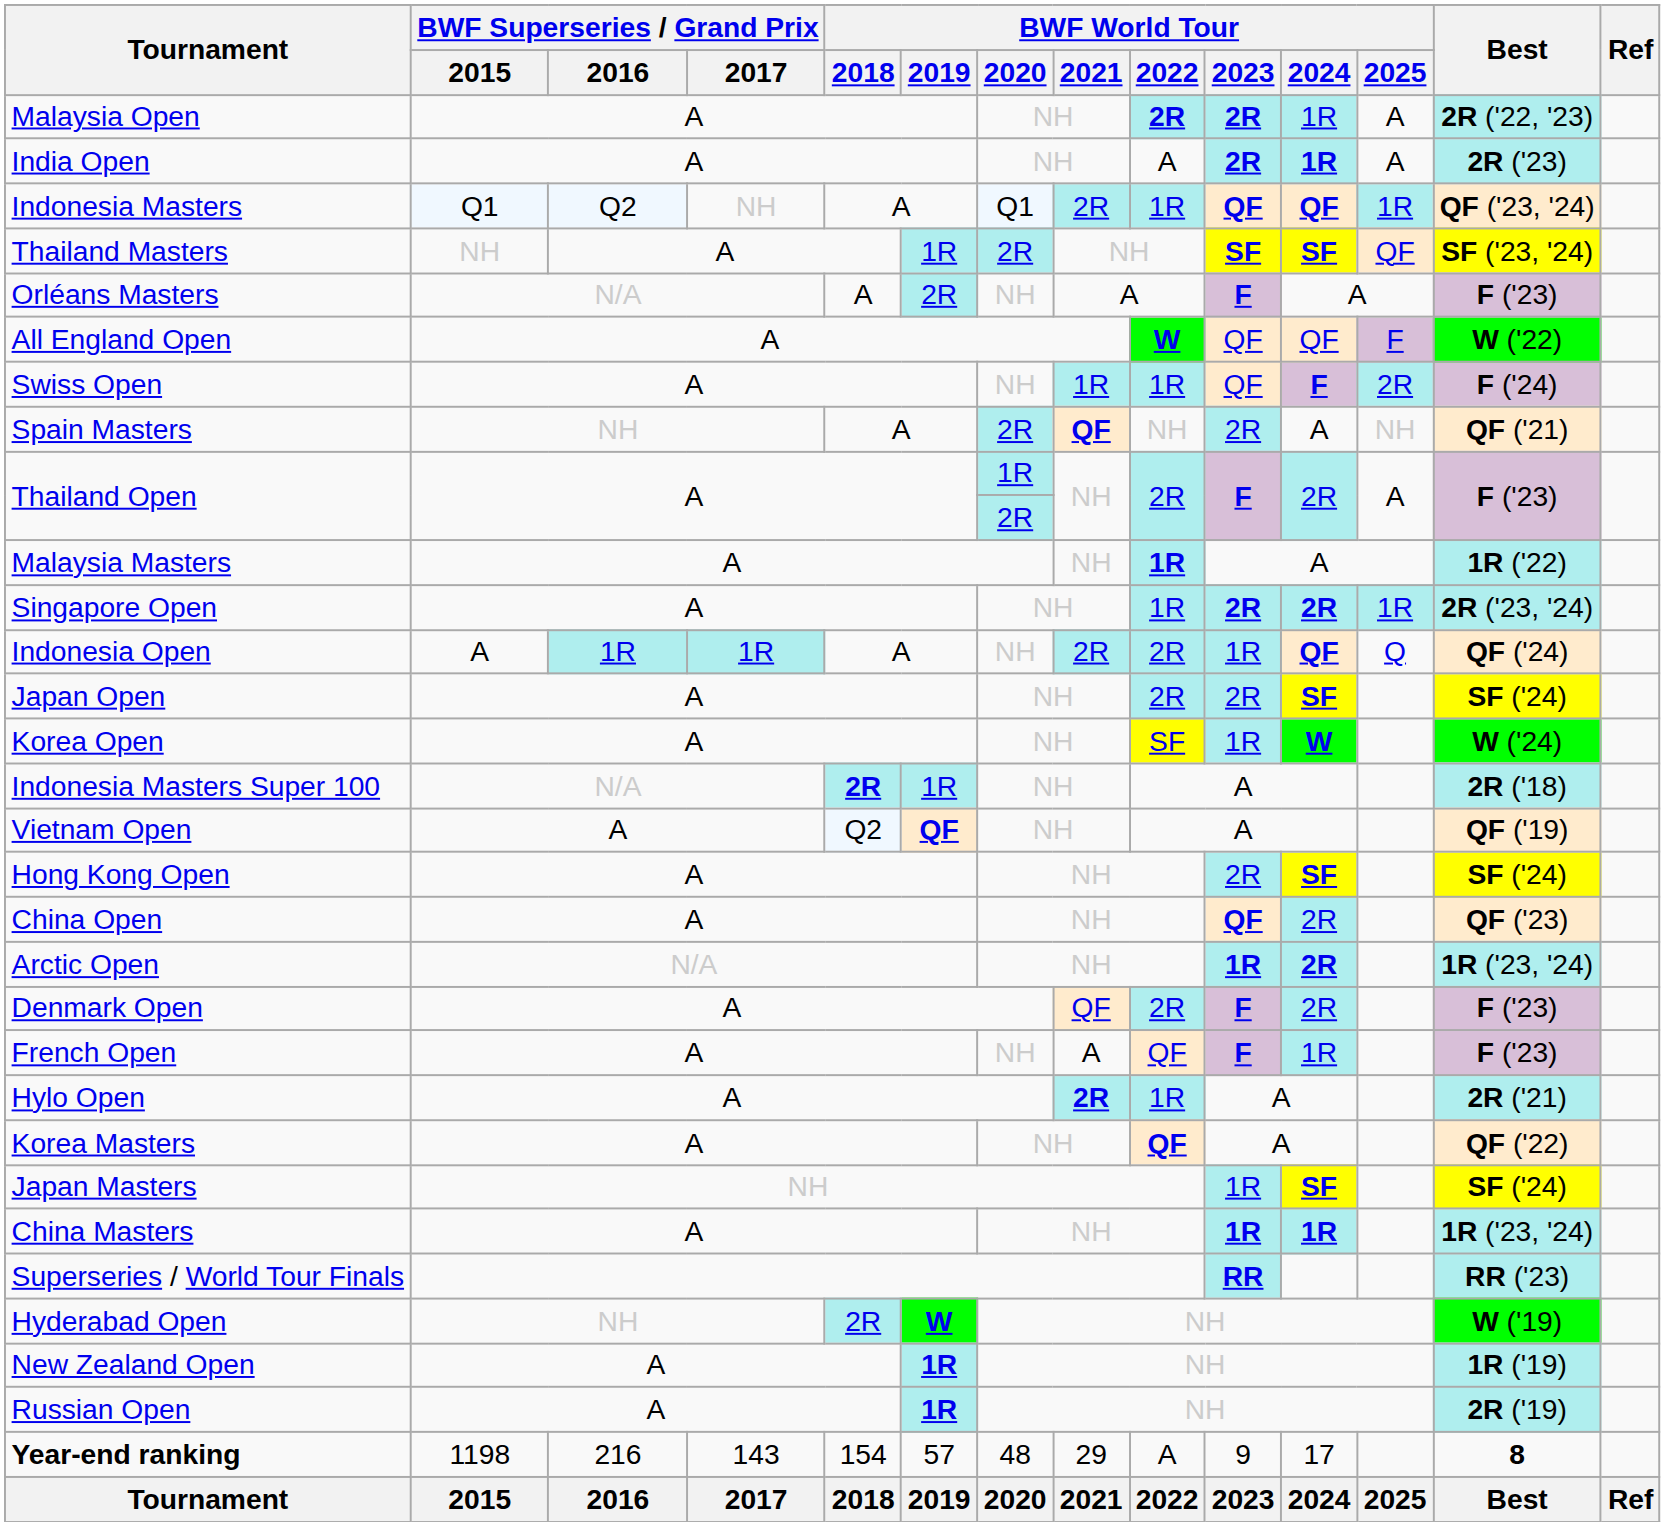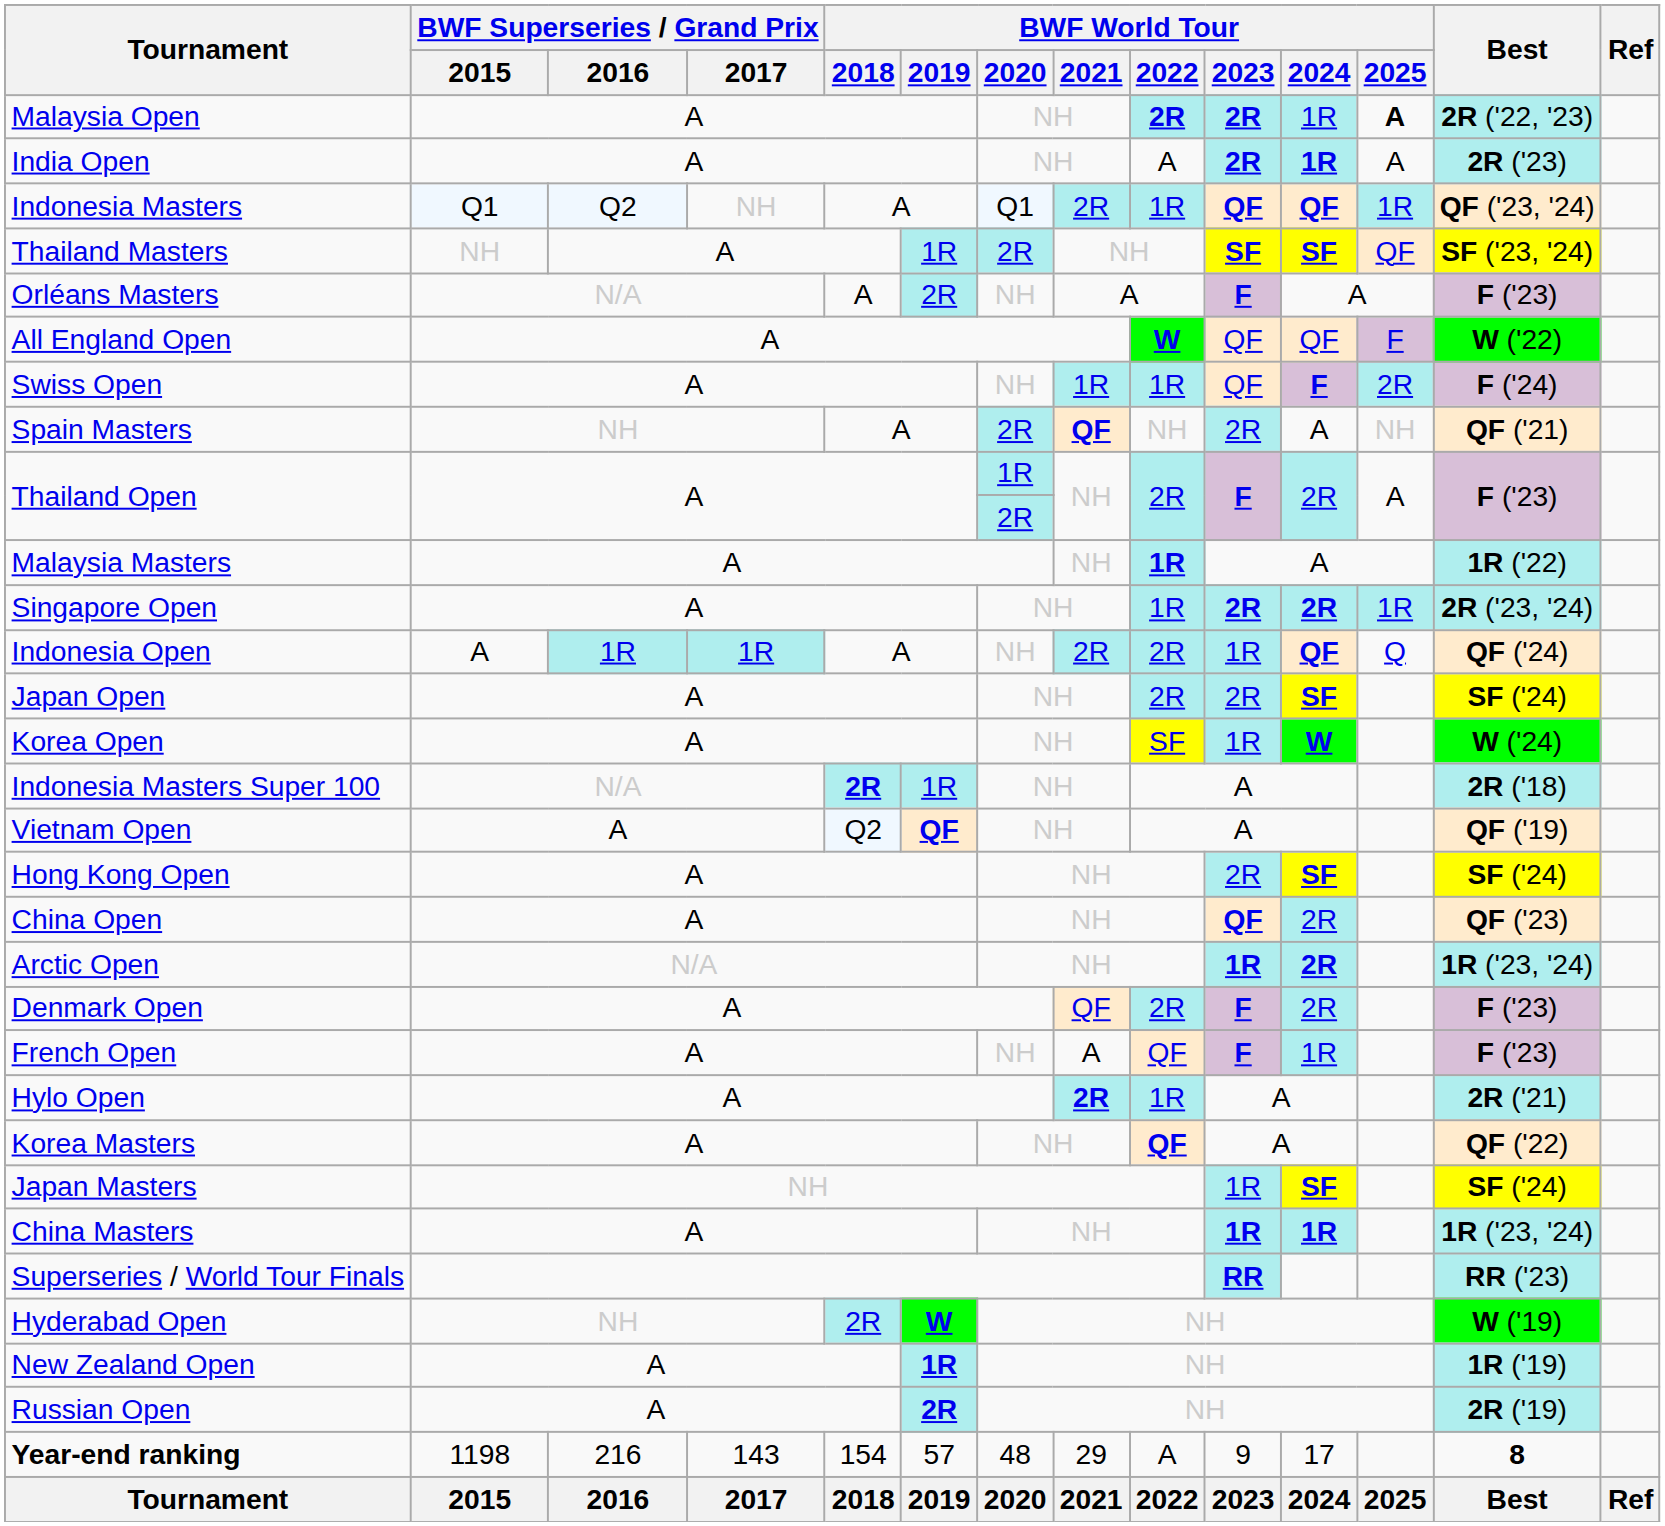Malaysia Open | BWF World Tour / 2025: normal -> bold
Russian Open | BWF World Tour / 2019: 1R -> 2R
